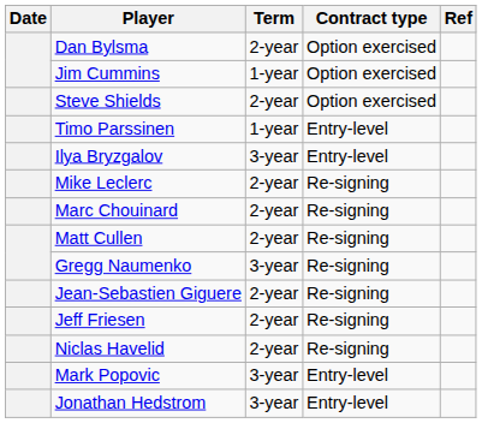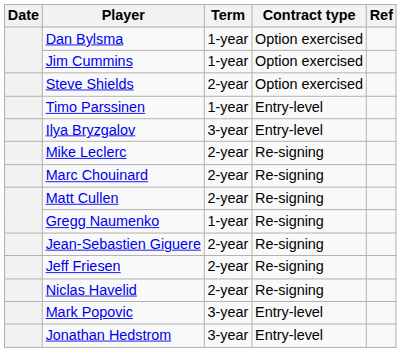Dan Bylsma | Term: 2-year -> 1-year
Gregg Naumenko | Term: 3-year -> 1-year
